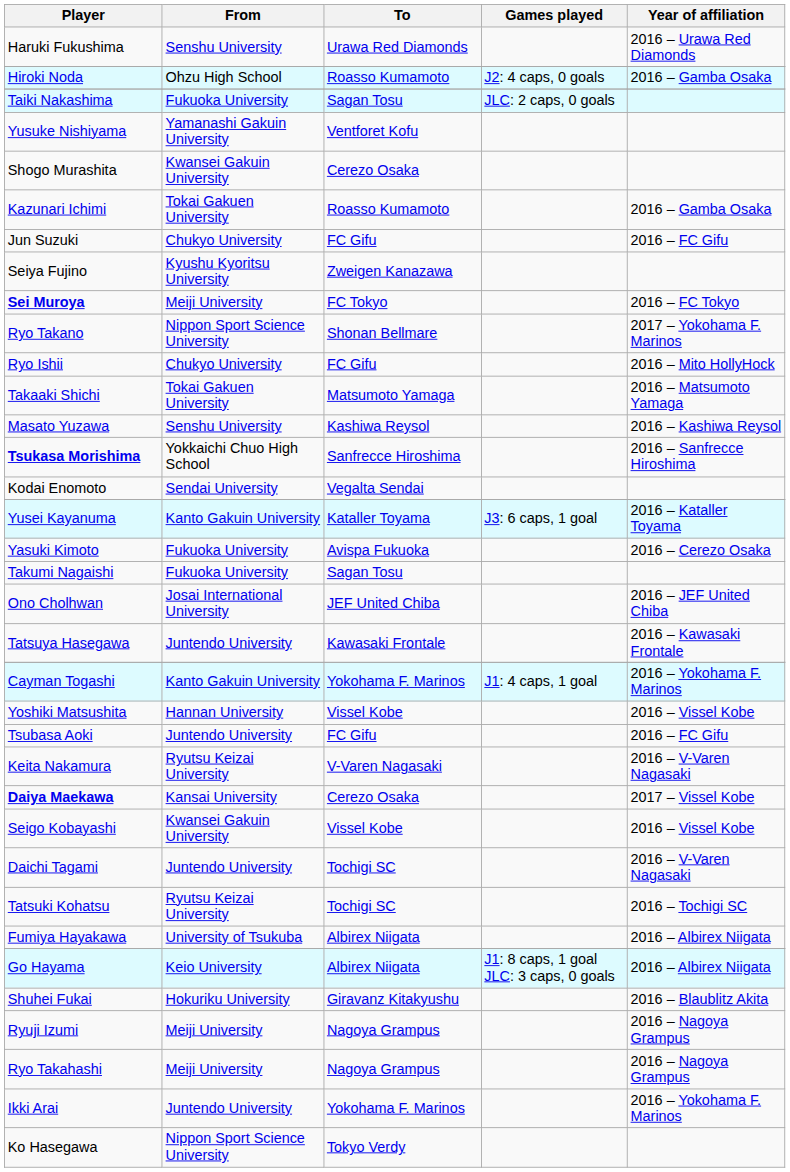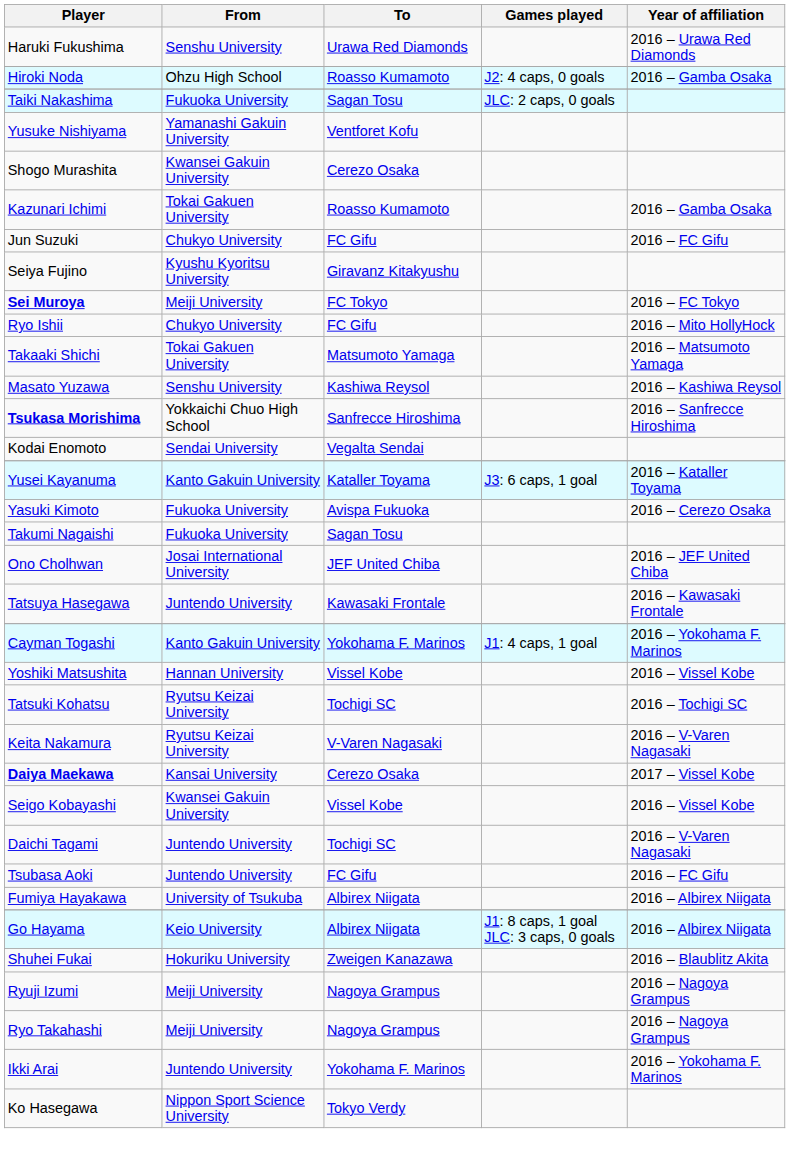Seiya Fujino | To: Zweigen Kanazawa -> Giravanz Kitakyushu
- row: Ryo Takano | Nippon Sport Science University | Shonan Bellmare | 2017 – Yokohama F. Marinos
rows swapped: Tsubasa Aoki <-> Tatsuki Kohatsu
Shuhei Fukai | To: Giravanz Kitakyushu -> Zweigen Kanazawa
